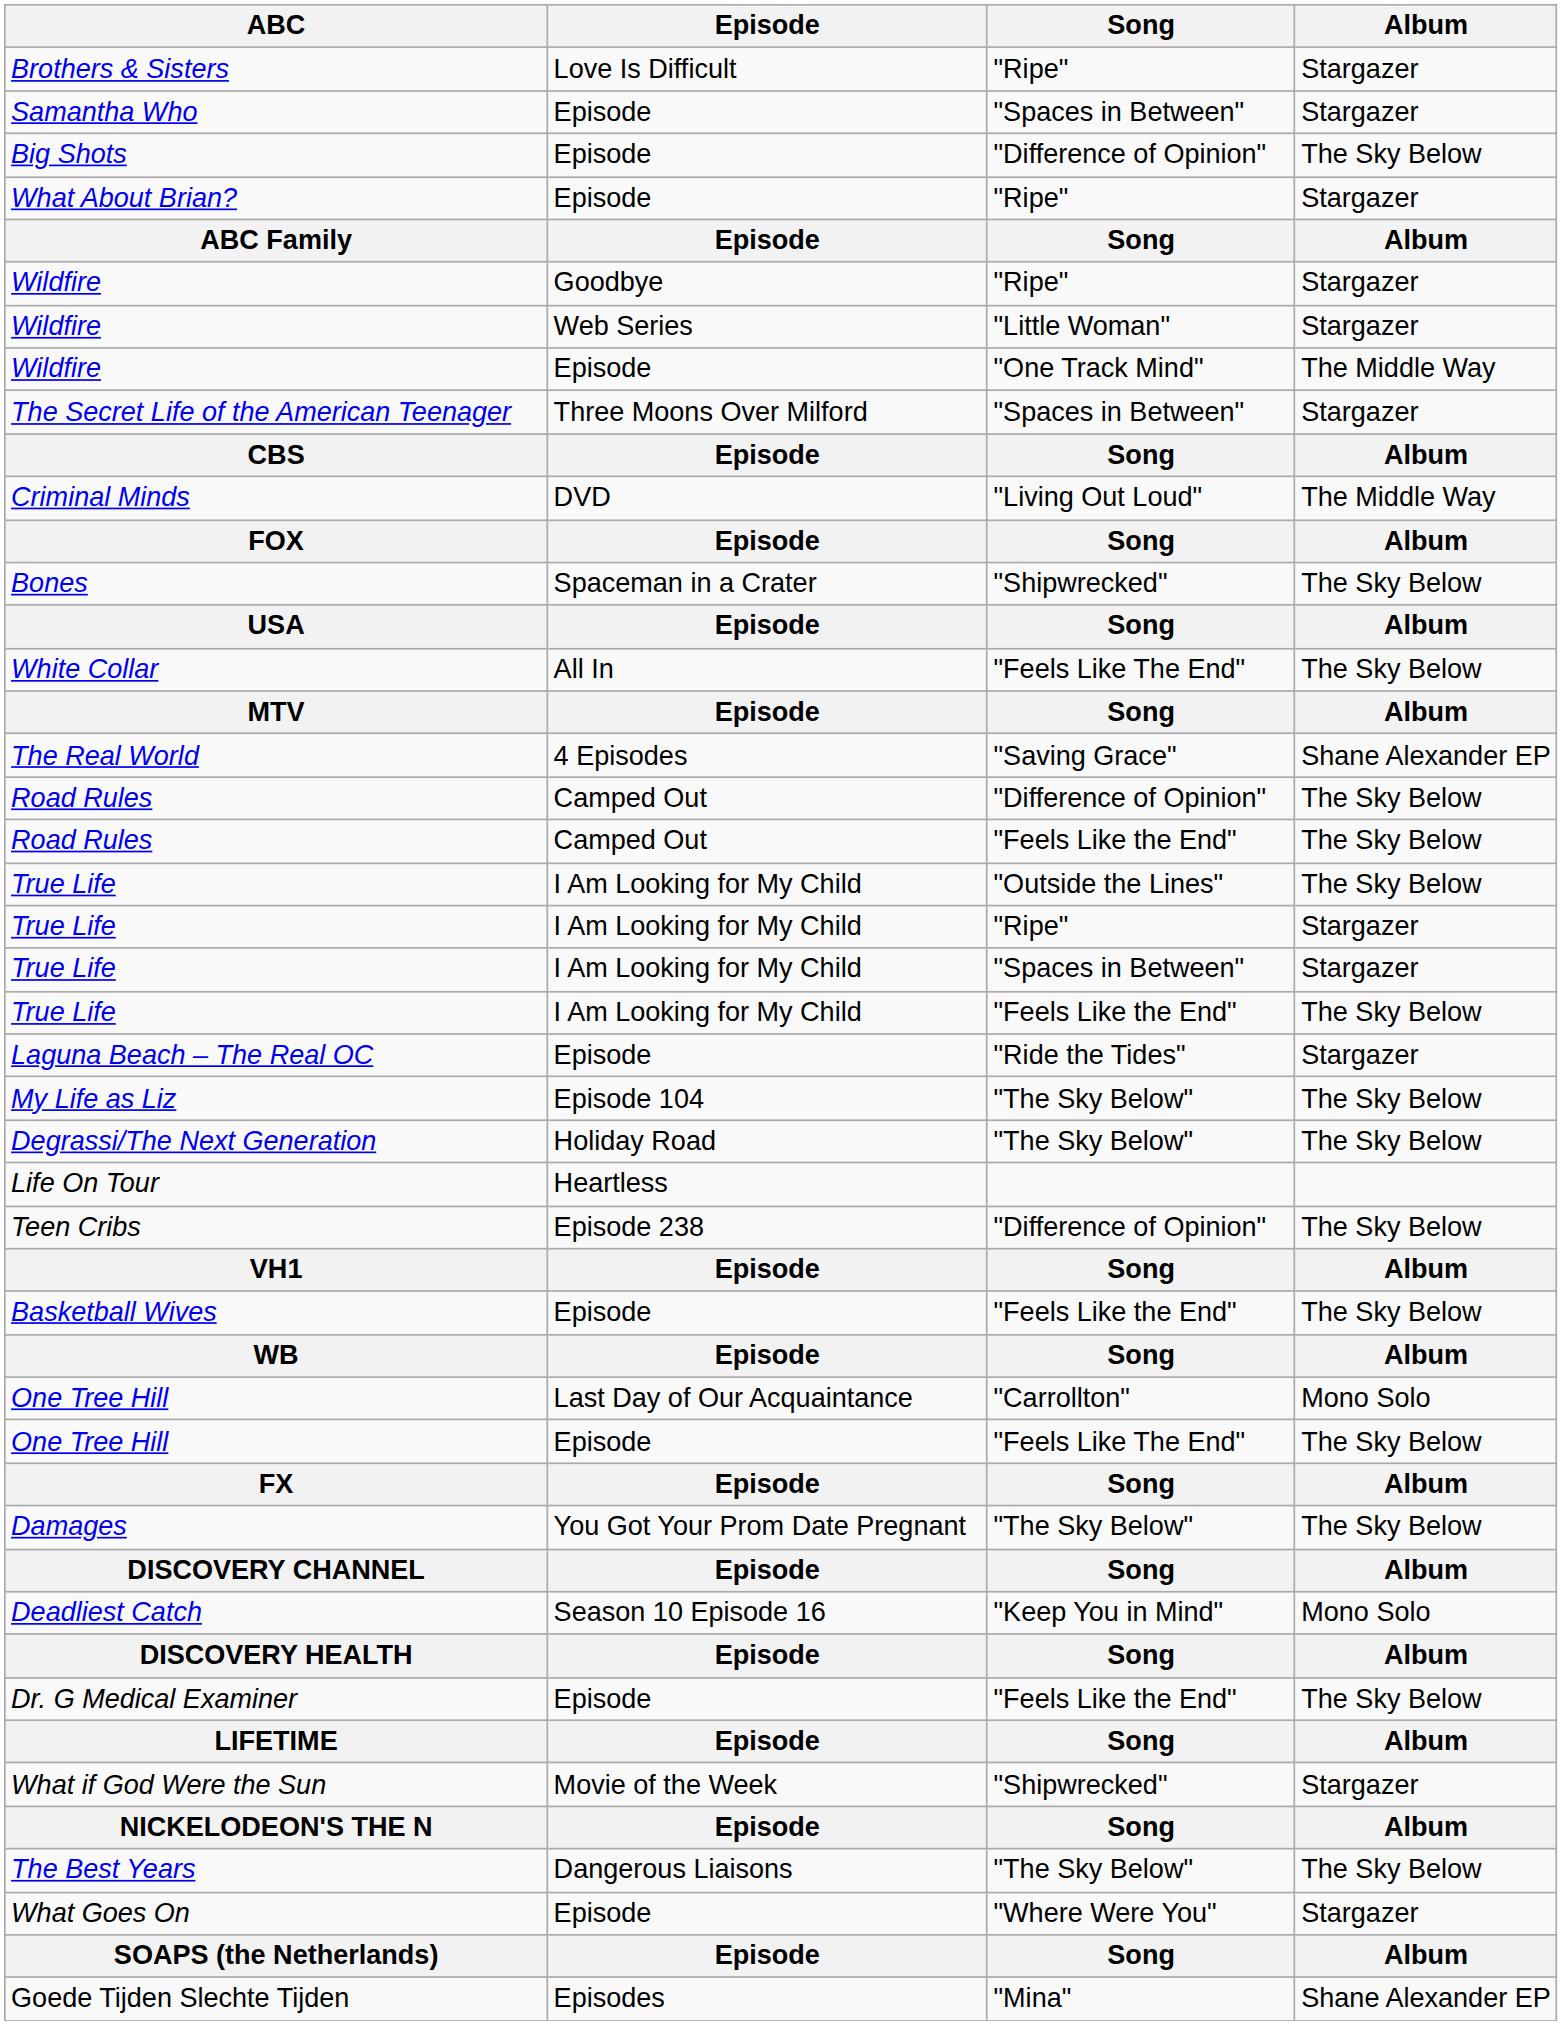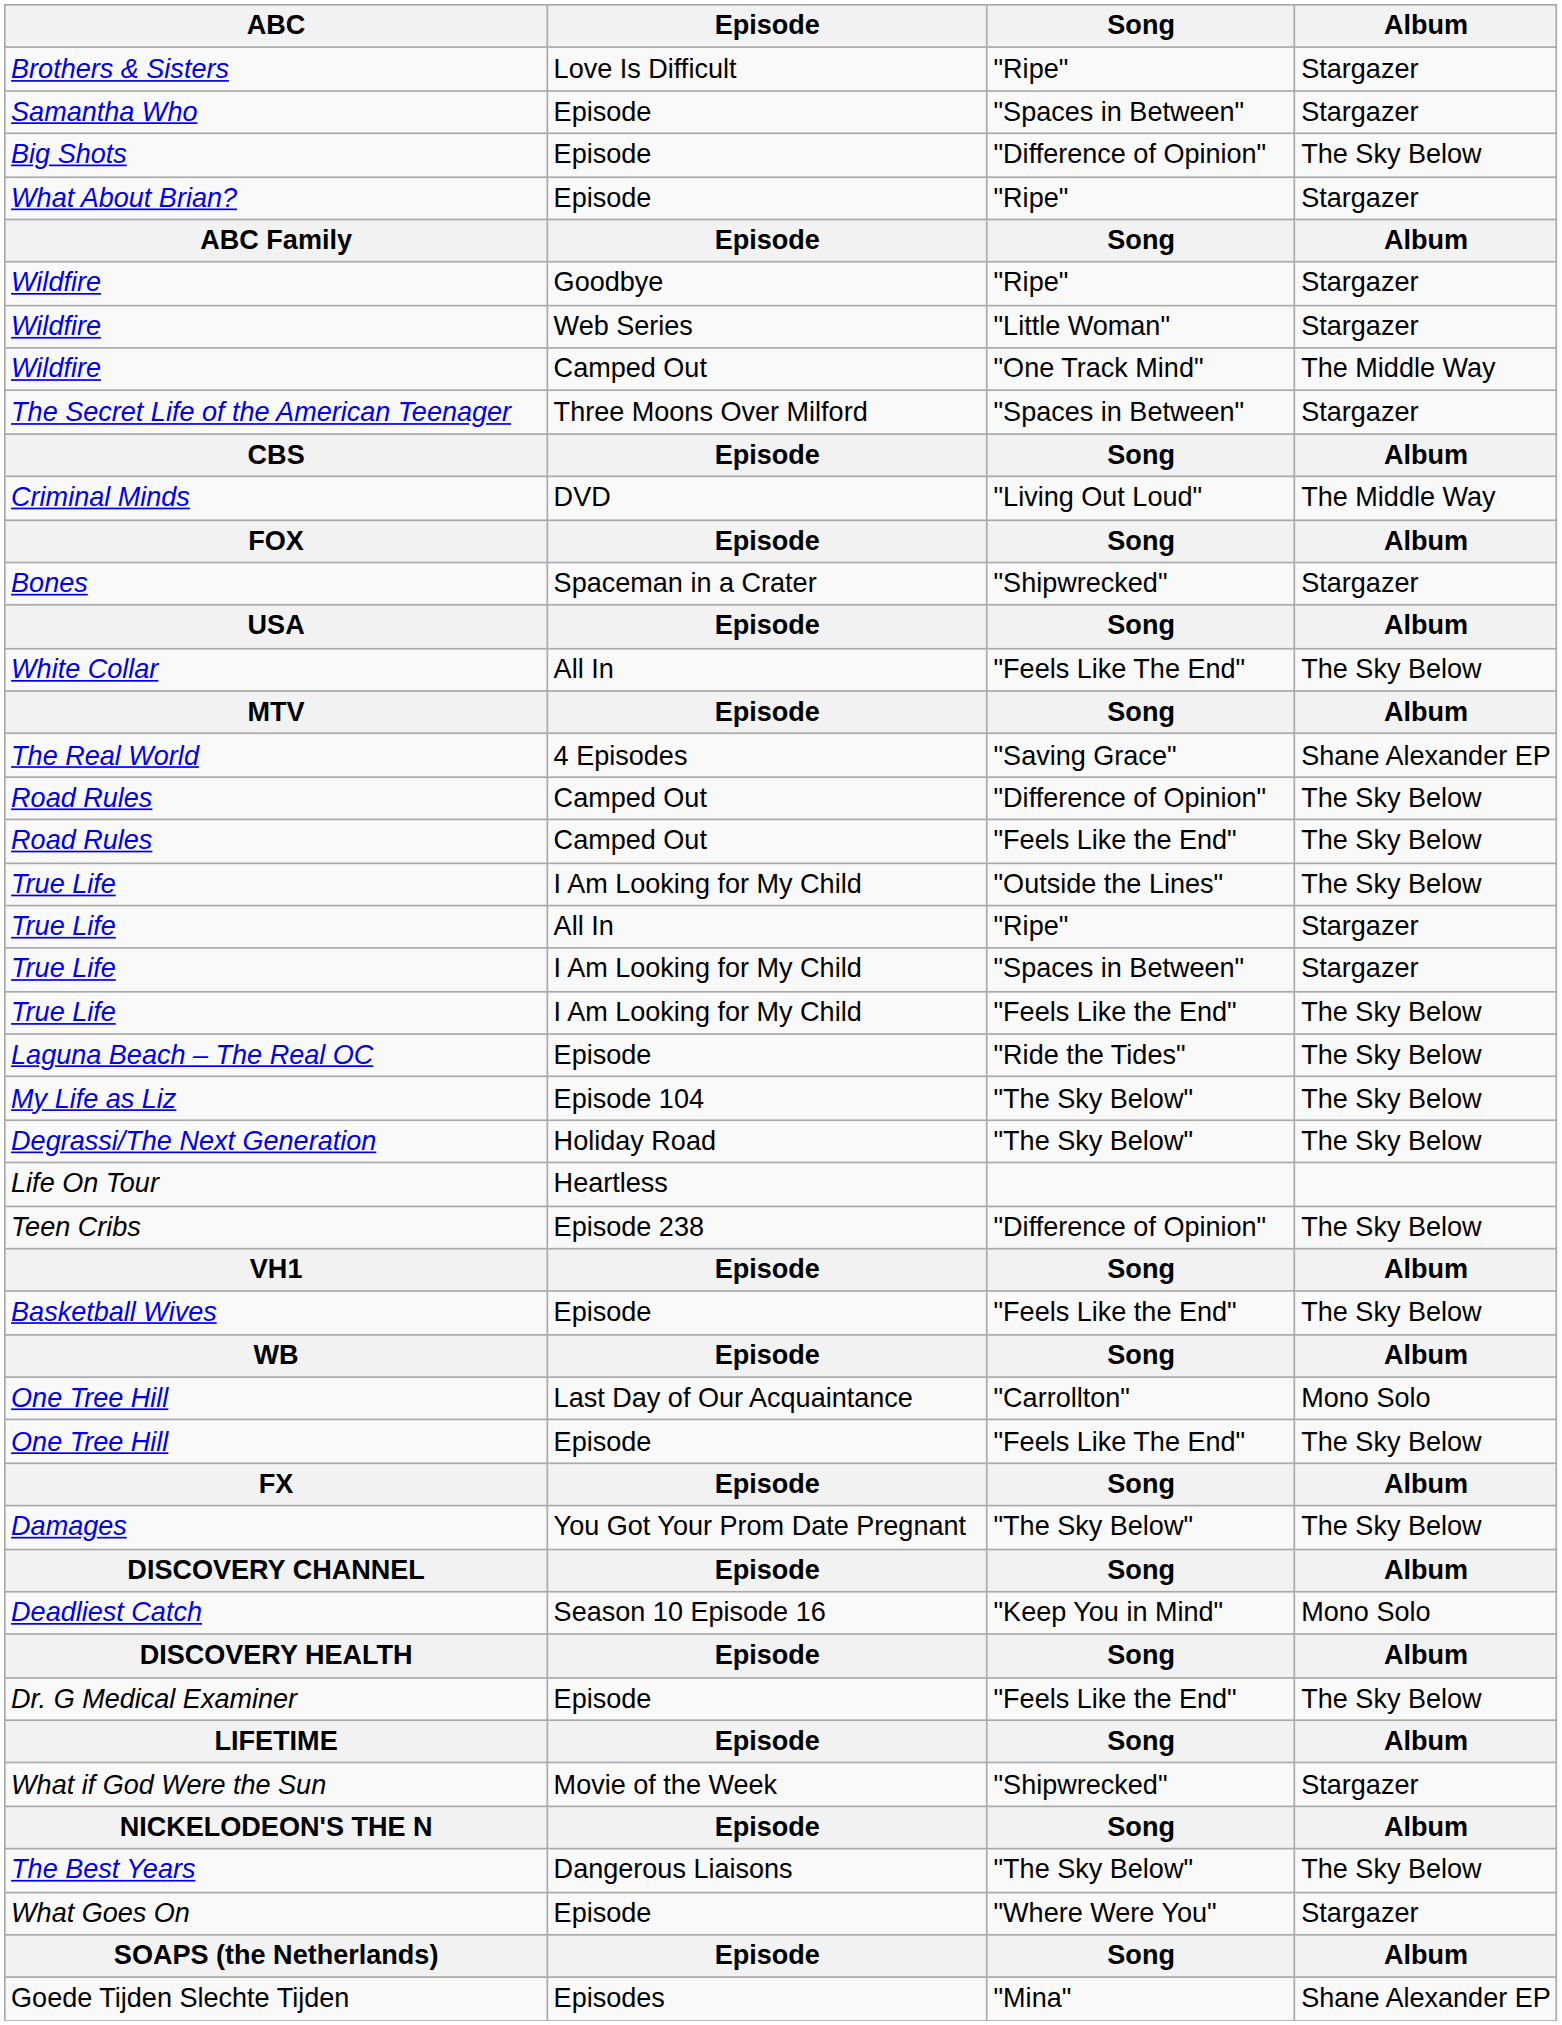Wildfire / "One Track Mind" | Episode: Episode -> Camped Out
Bones | Album: The Sky Below -> Stargazer
True Life / "Ripe" | Episode: I Am Looking for My Child -> All In
Laguna Beach – The Real OC | Album: Stargazer -> The Sky Below
